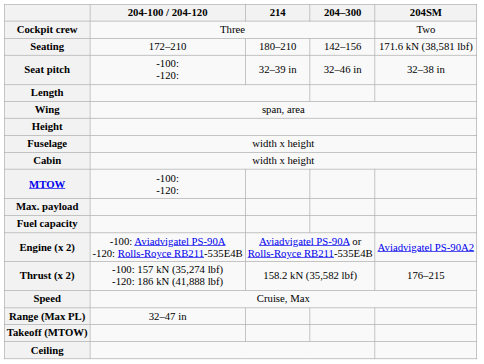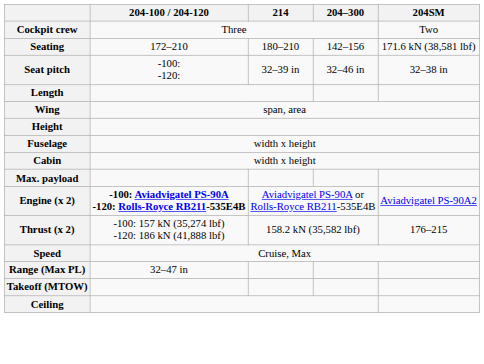- row: MTOW | -100: -120:
- row: Fuel capacity
Engine (x 2) | 204-100 / 204-120: normal -> bold
